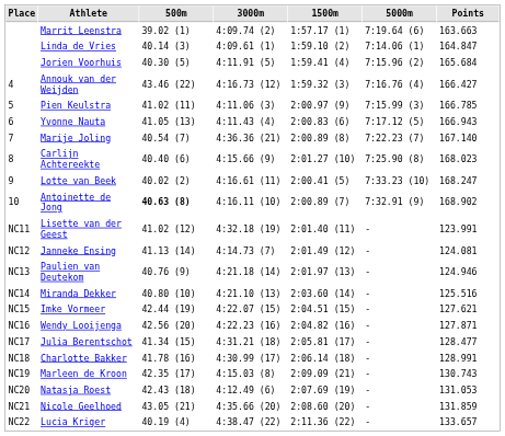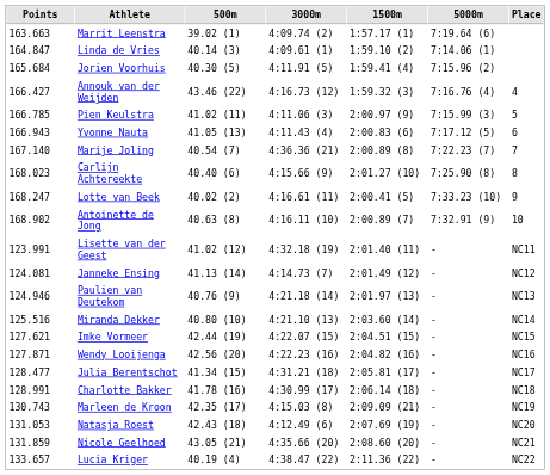columns swapped: Place <-> Points
Antoinette de Jong | 500m: bold -> normal
